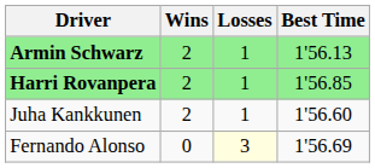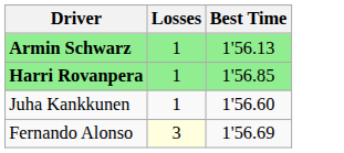- column: Wins | 2 | 2 | 2 | 0
